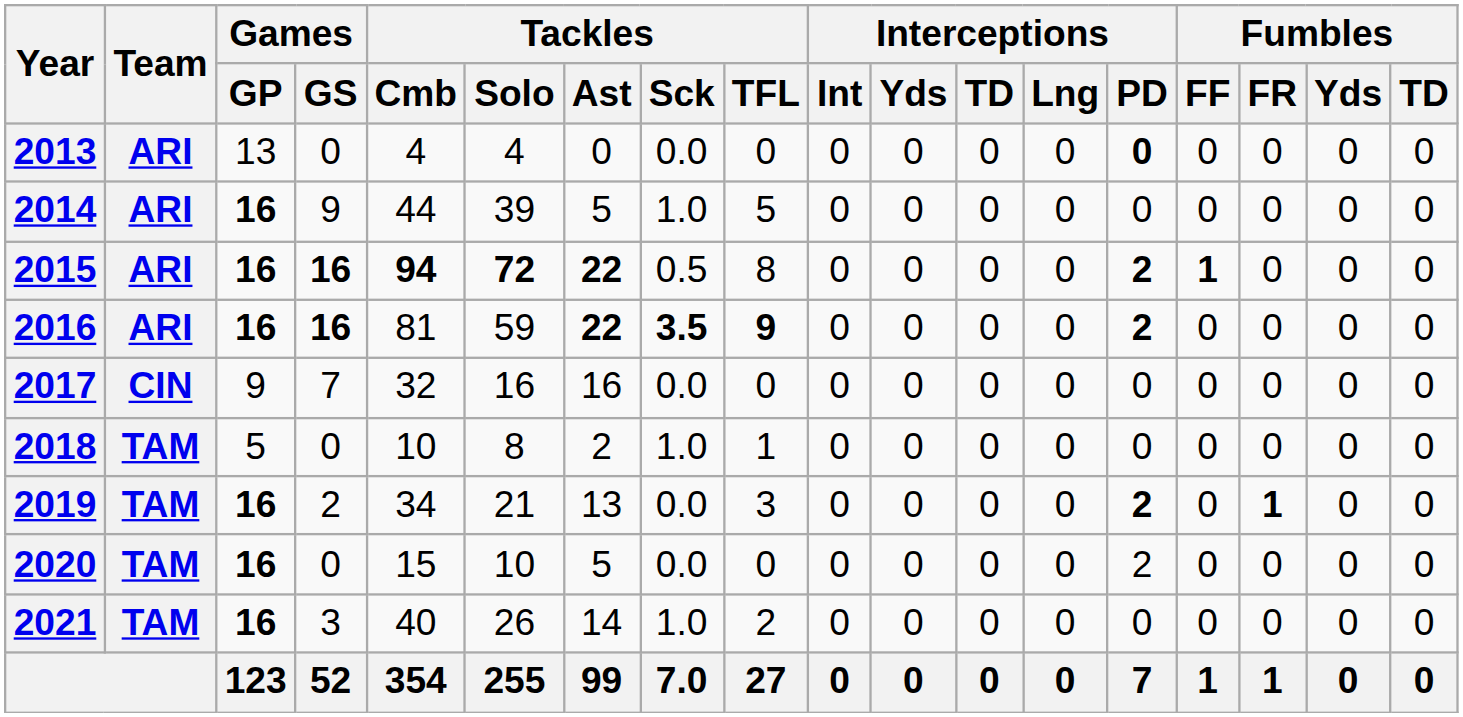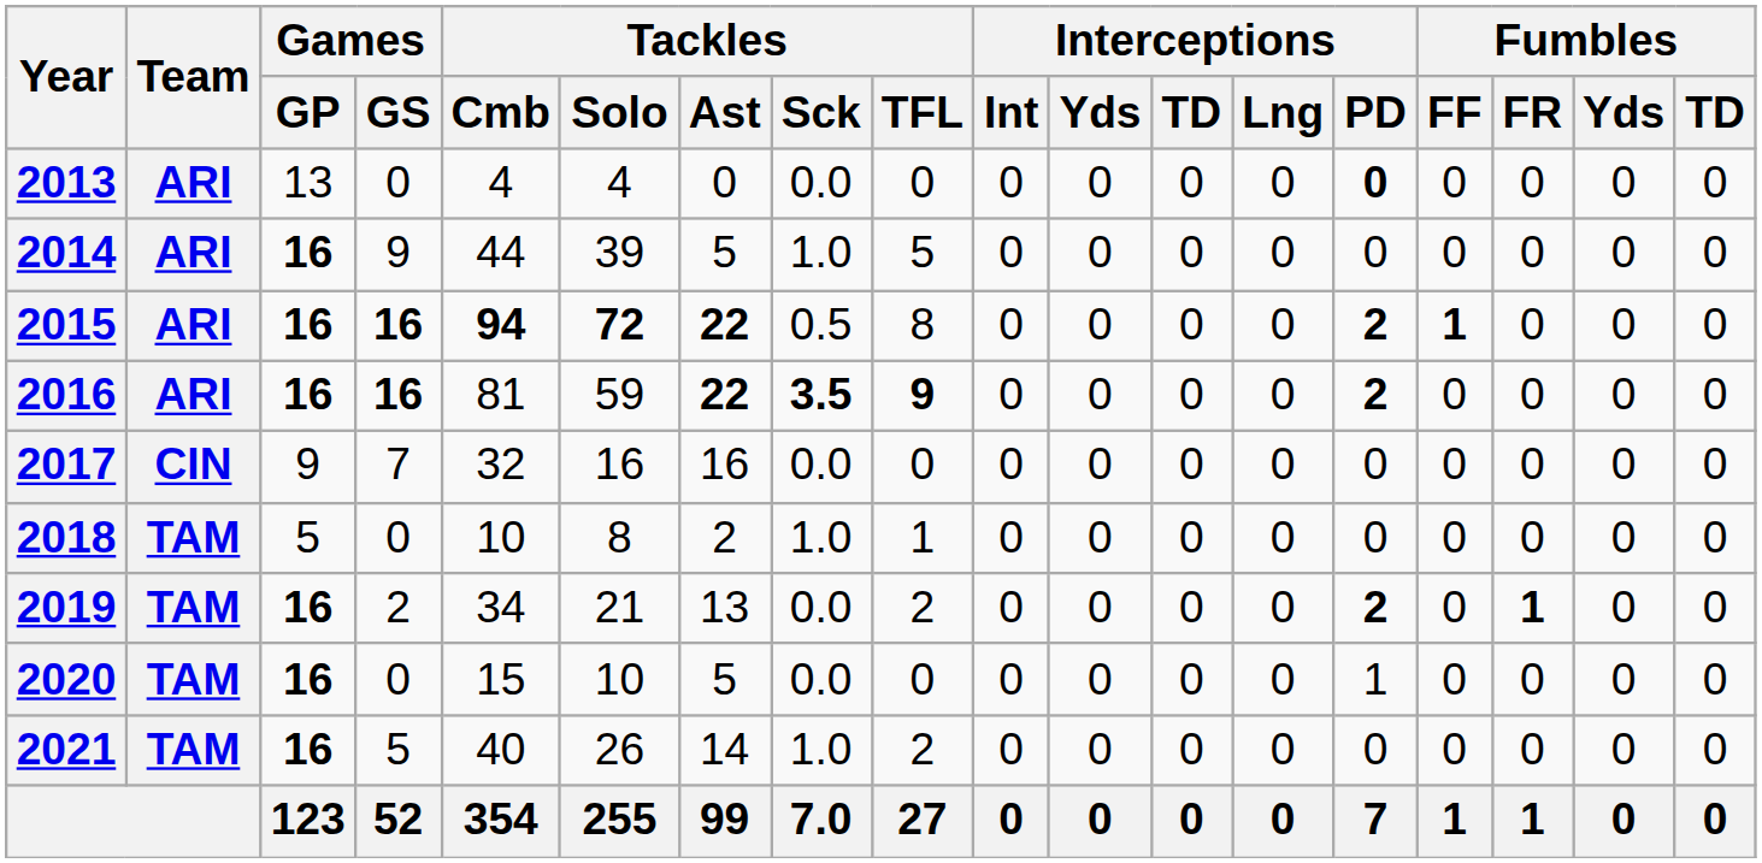2019 | Tackles / TFL: 3 -> 2
2020 | Interceptions / PD: 2 -> 1
2021 | Games / GS: 3 -> 5
